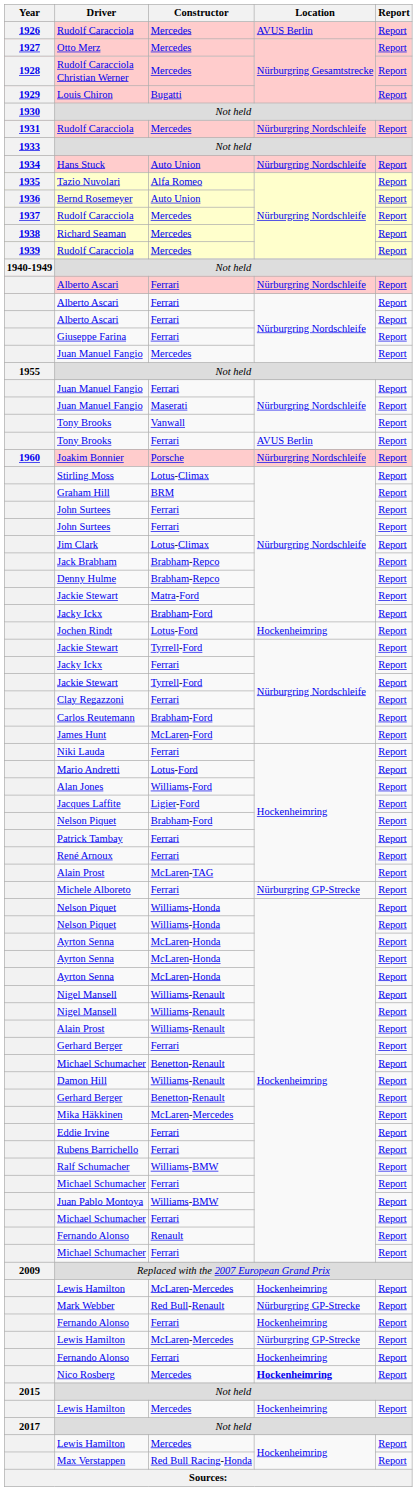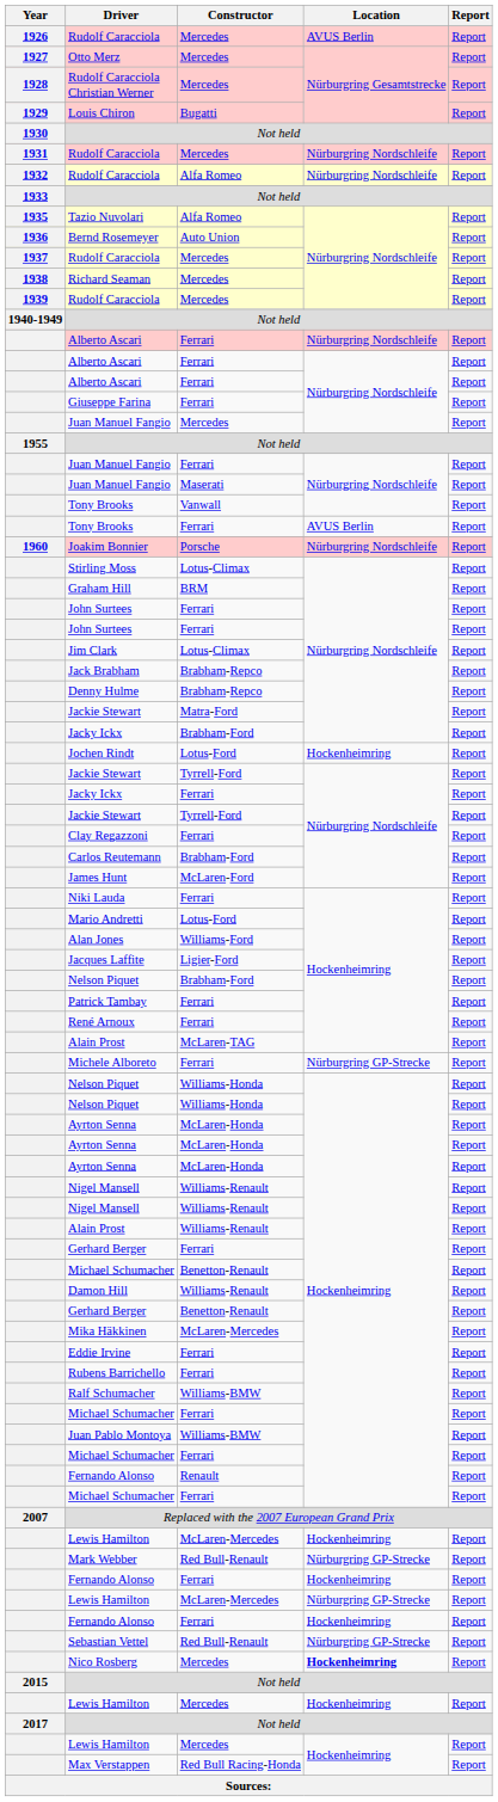+ row: 1932 | Rudolf Caracciola | Alfa Romeo | Nürburgring Nordschleife | Report
- row: 1934 | Hans Stuck | Auto Union | Nürburgring Nordschleife | Report
Replaced with the 2007 European Grand Prix | Year: 2009 -> 2007
+ row: Sebastian Vettel | Red Bull-Renault | Nürburgring GP-Strecke | Report
